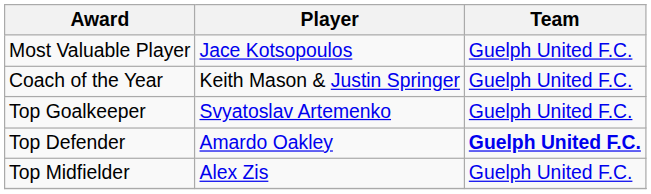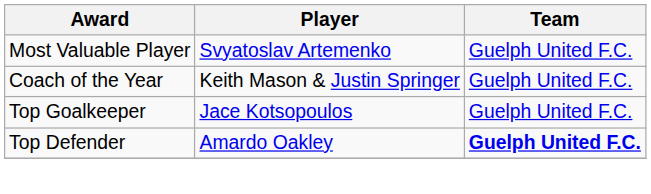Most Valuable Player | Player: Jace Kotsopoulos -> Svyatoslav Artemenko
Top Goalkeeper | Player: Svyatoslav Artemenko -> Jace Kotsopoulos
- row: Top Midfielder | Alex Zis | Guelph United F.C.
